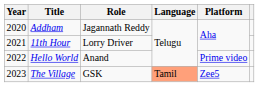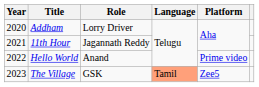Addham | Role: Jagannath Reddy -> Lorry Driver
11th Hour | Role: Lorry Driver -> Jagannath Reddy
